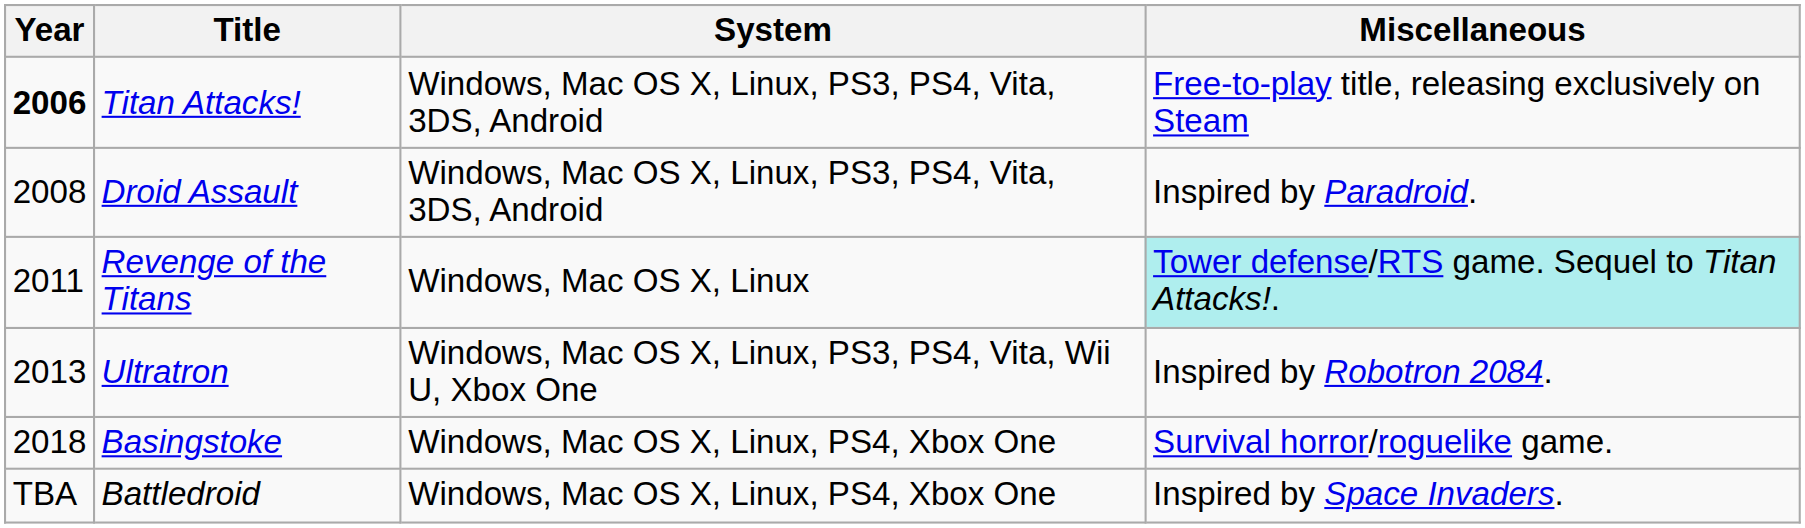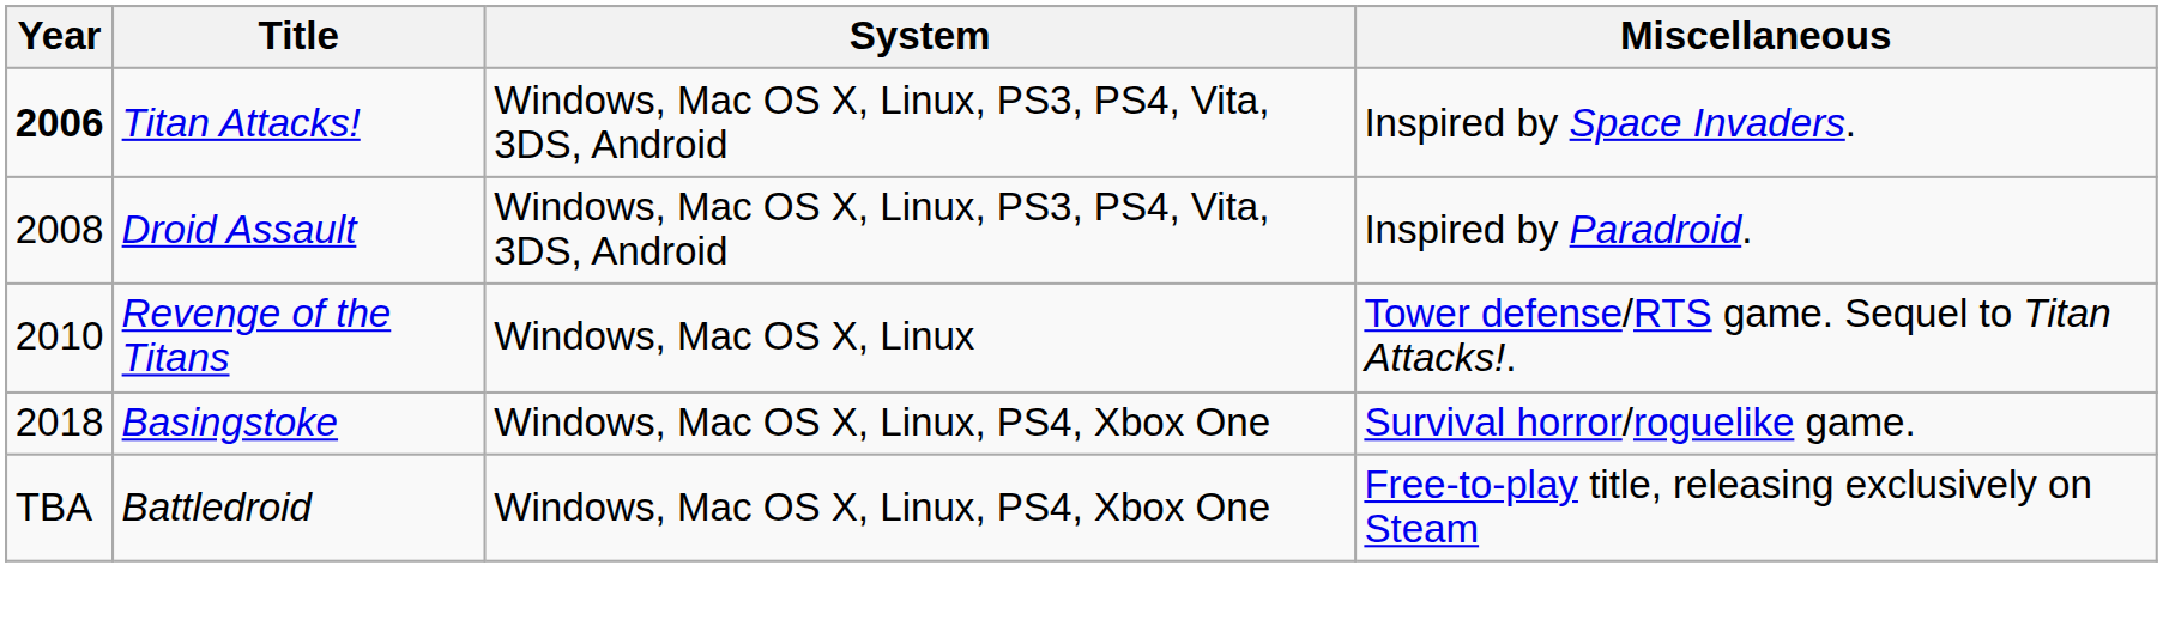Titan Attacks! | Miscellaneous: Free-to-play title, releasing exclusively on Steam -> Inspired by Space Invaders.
Revenge of the Titans | Year: 2011 -> 2010
Revenge of the Titans | Miscellaneous: paleturquoise background -> no background
- row: 2013 | Ultratron | Windows, Mac OS X, Linux, PS3, PS4, Vita, Wii U, Xbox One | Inspired by Robotron 2084.
Battledroid | Miscellaneous: Inspired by Space Invaders. -> Free-to-play title, releasing exclusively on Steam
